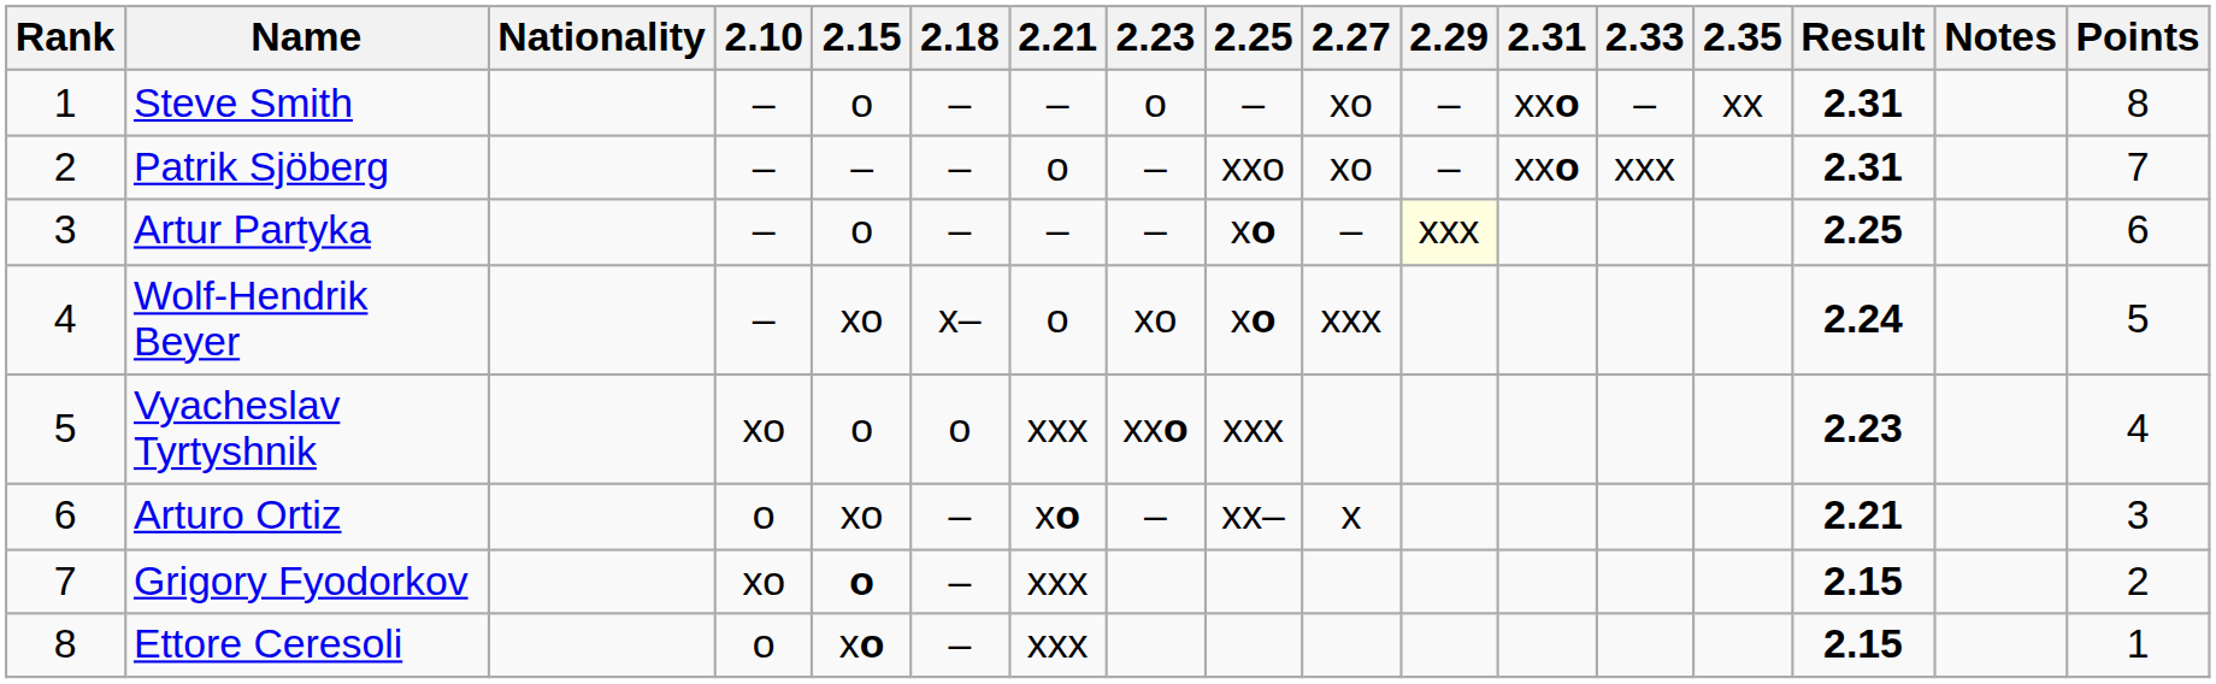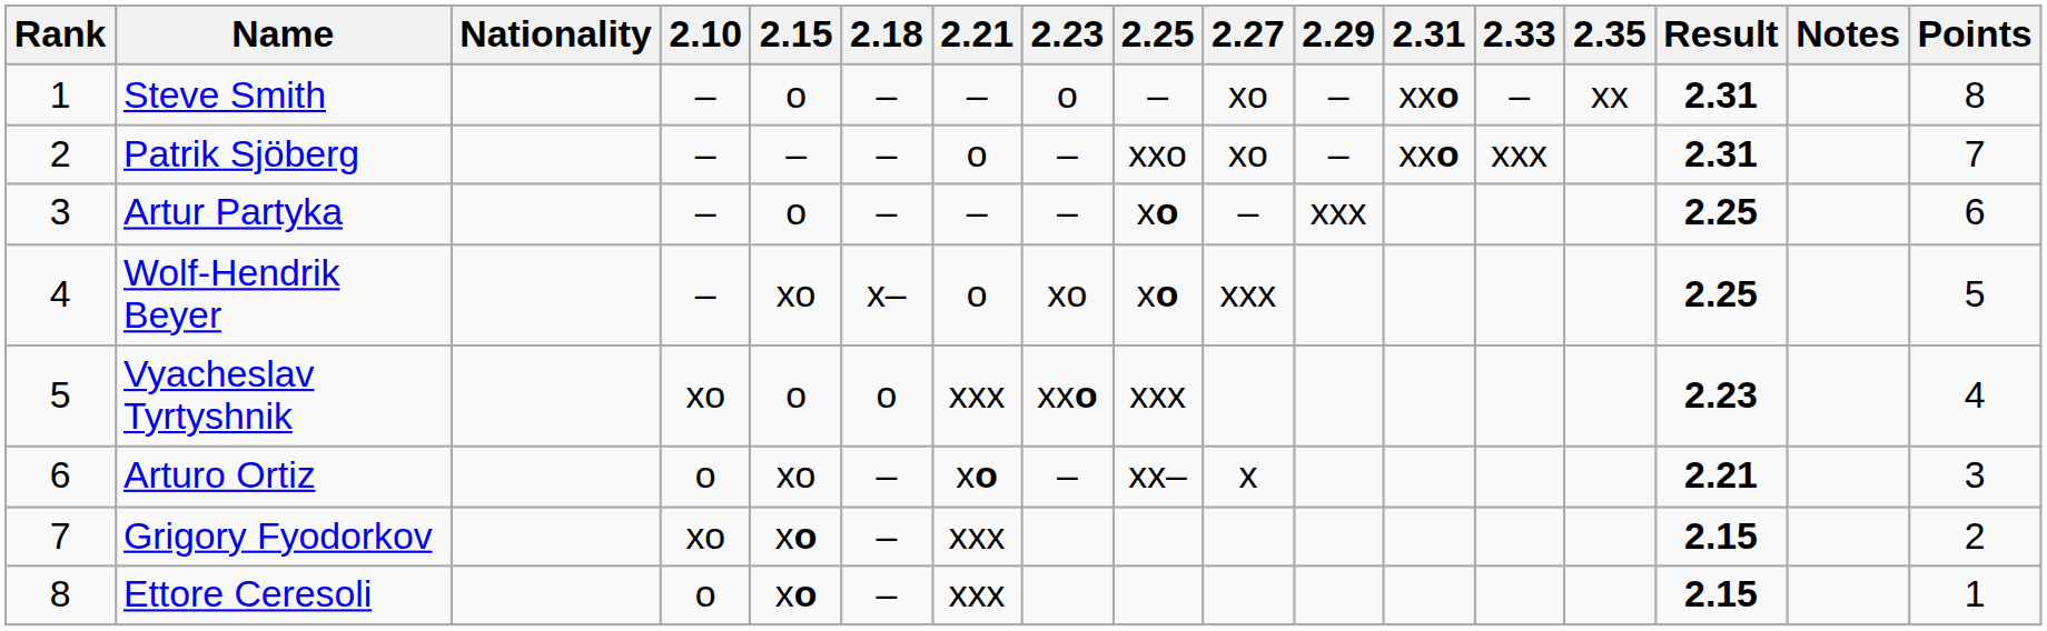Artur Partyka | 2.29: lightyellow background -> no background
Wolf-Hendrik Beyer | Result: 2.24 -> 2.25
Grigory Fyodorkov | 2.15: o -> xo
